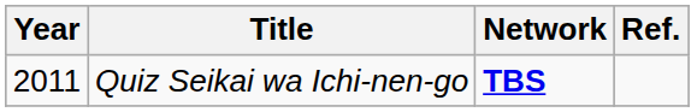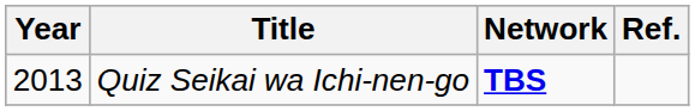Quiz Seikai wa Ichi-nen-go | Year: 2011 -> 2013
